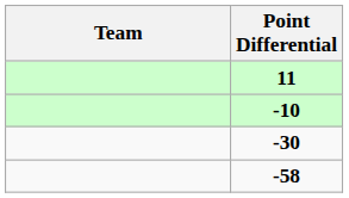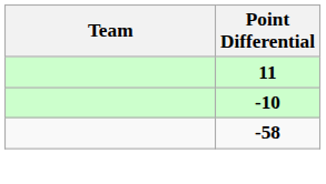- row: -30
